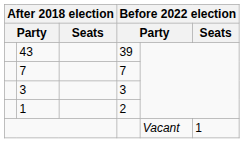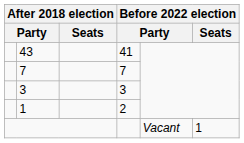43 | column 4: 39 -> 41
